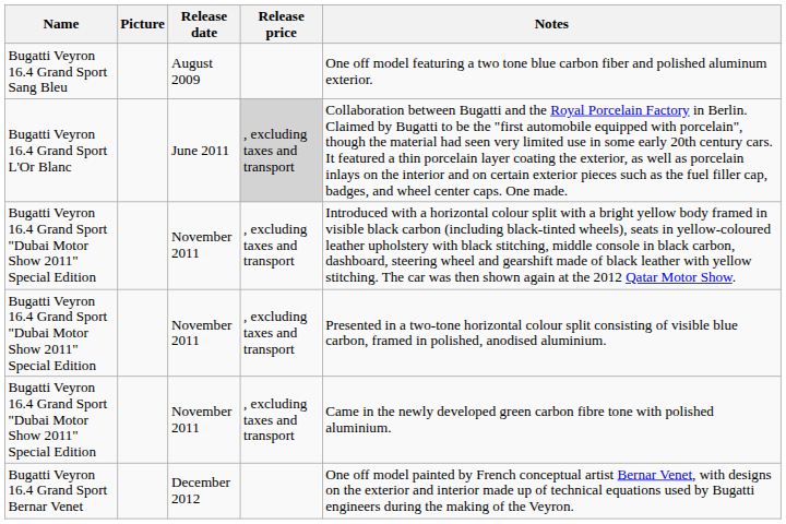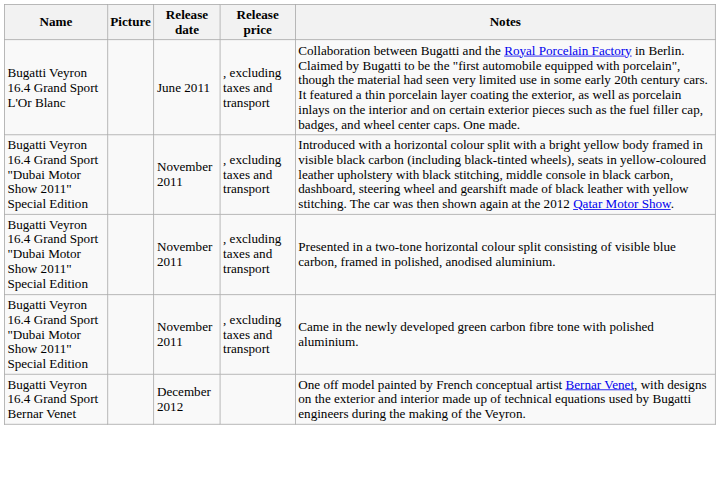- row: Bugatti Veyron 16.4 Grand Sport Sang Bleu | August 2009 | One off model featuring a two tone blue carbon fiber and polished aluminum exterior.
Bugatti Veyron 16.4 Grand Sport L'Or Blanc | Release price: lightgrey background -> no background
